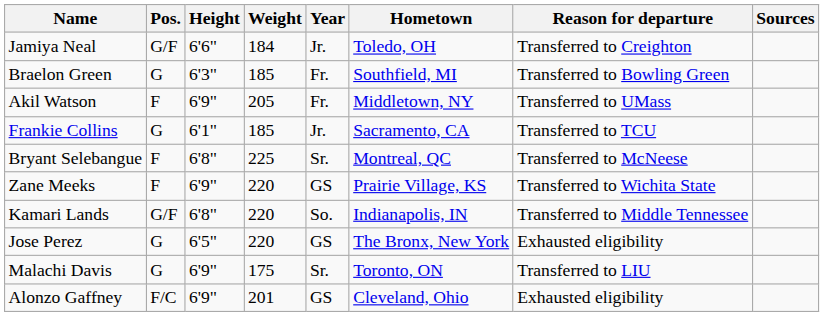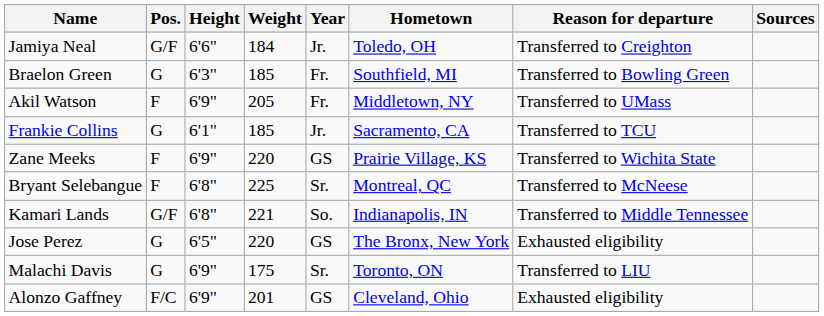rows swapped: Zane Meeks <-> Bryant Selebangue
Kamari Lands | Weight: 220 -> 221
